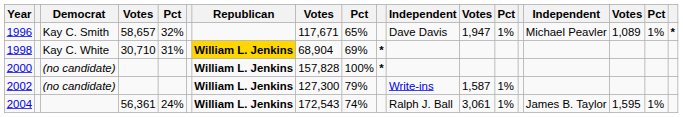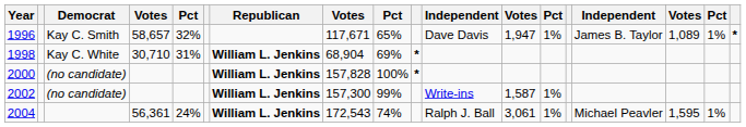1996 | column 15: Michael Peavler -> James B. Taylor
1998 | Republican: gold background -> no background
2002 | column 8: 127,300 -> 157,300
2002 | column 9: 79% -> 99%
2004 | column 15: James B. Taylor -> Michael Peavler
